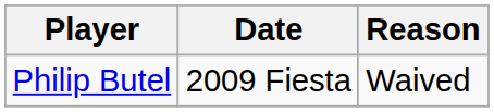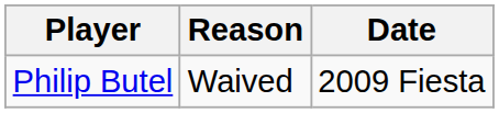columns swapped: Date <-> Reason
